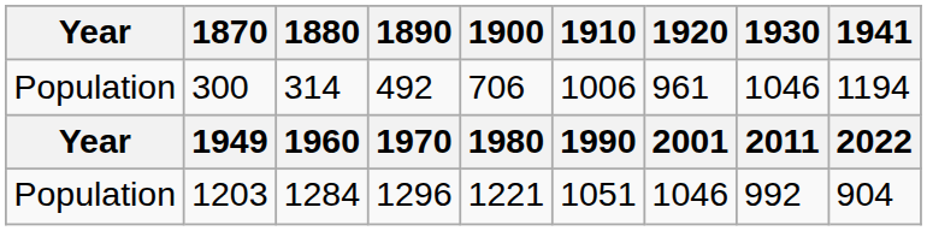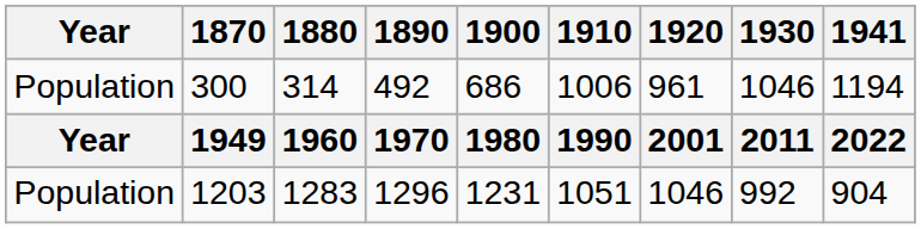300 | 1900: 706 -> 686
1203 | 1880: 1284 -> 1283
1203 | 1900: 1221 -> 1231
